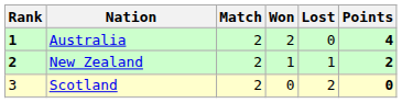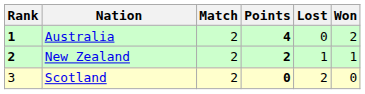columns swapped: Won <-> Points
